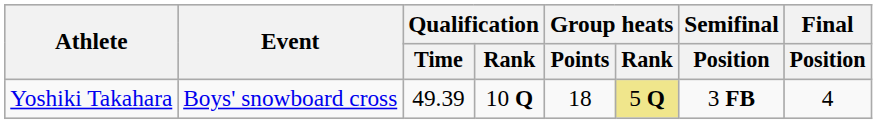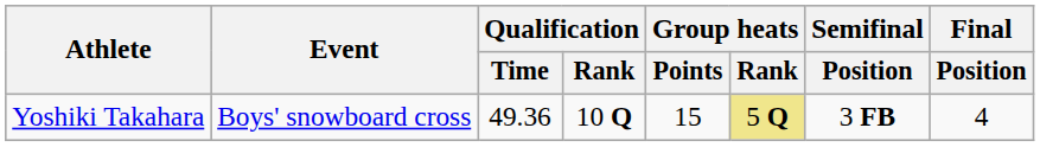Yoshiki Takahara | Qualification / Time: 49.39 -> 49.36
Yoshiki Takahara | Group heats / Points: 18 -> 15
